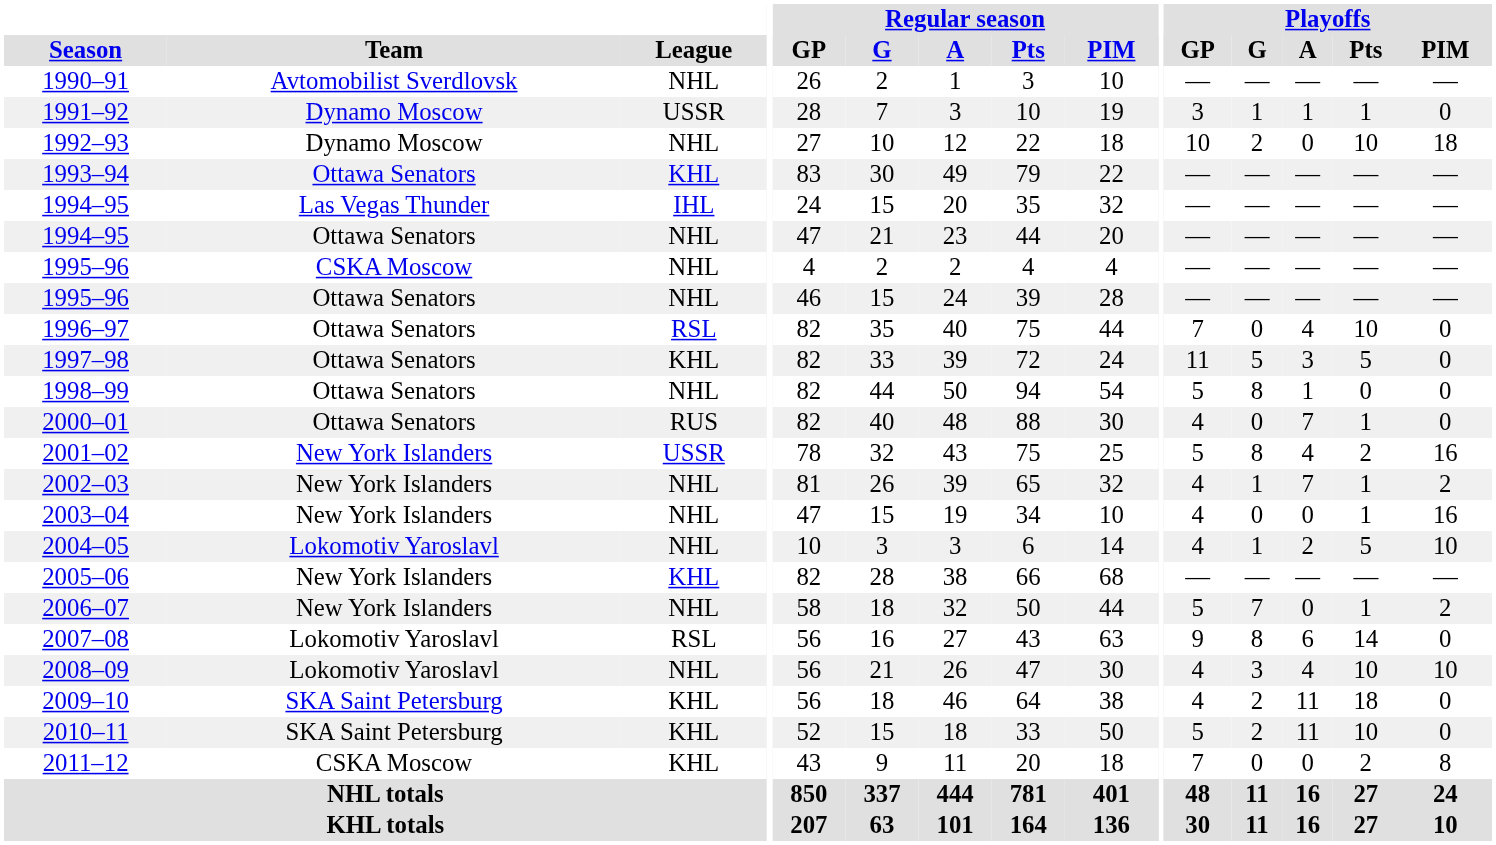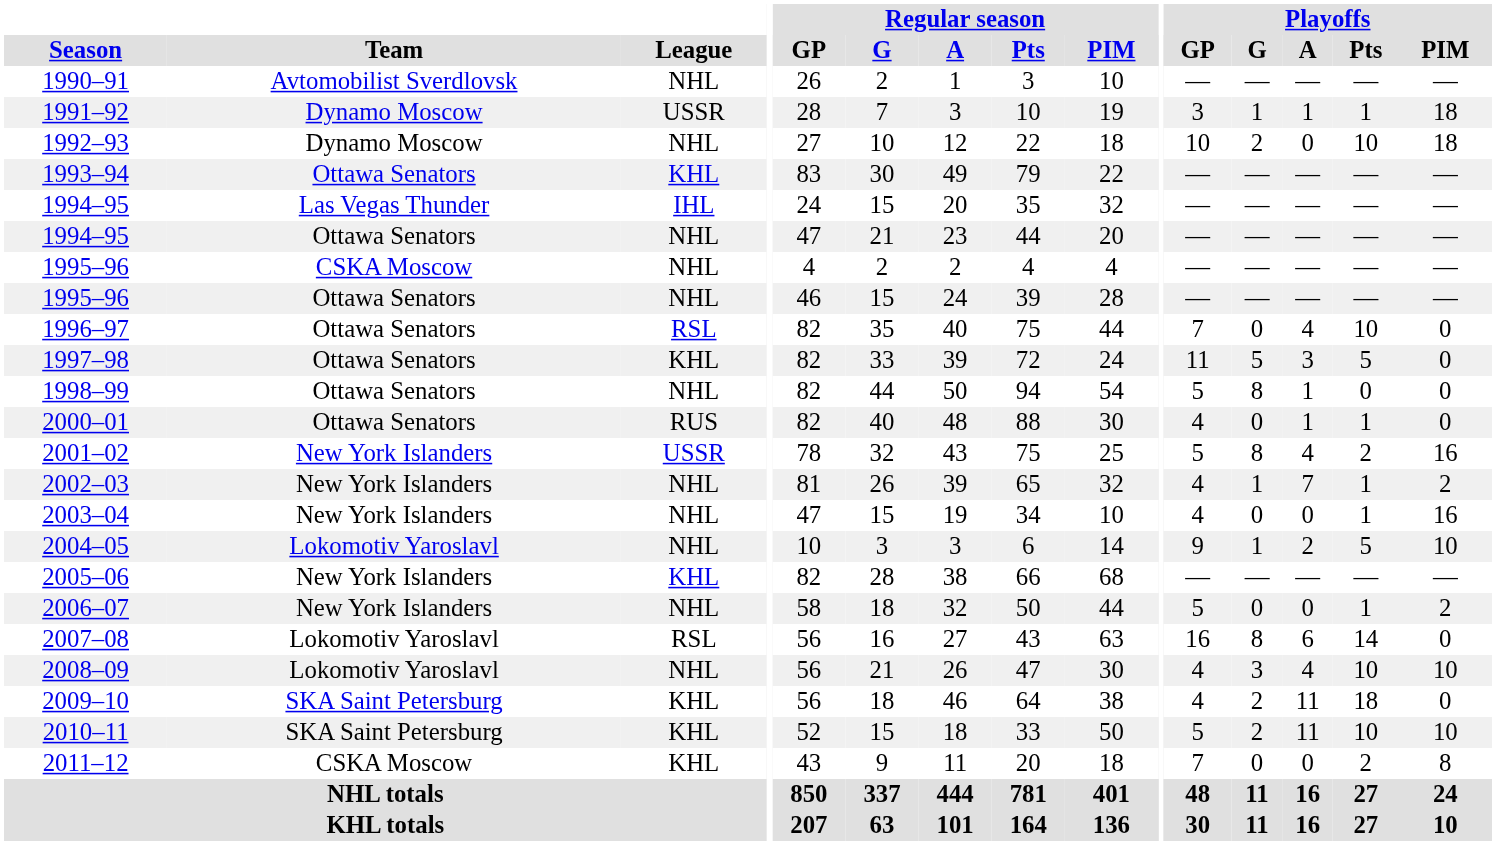1991–92 | Playoffs / PIM: 0 -> 18
2000–01 | Playoffs / A: 7 -> 1
2004–05 | Playoffs / GP: 4 -> 9
2006–07 | Playoffs / G: 7 -> 0
2007–08 | Playoffs / GP: 9 -> 16
2010–11 | Playoffs / PIM: 0 -> 10
